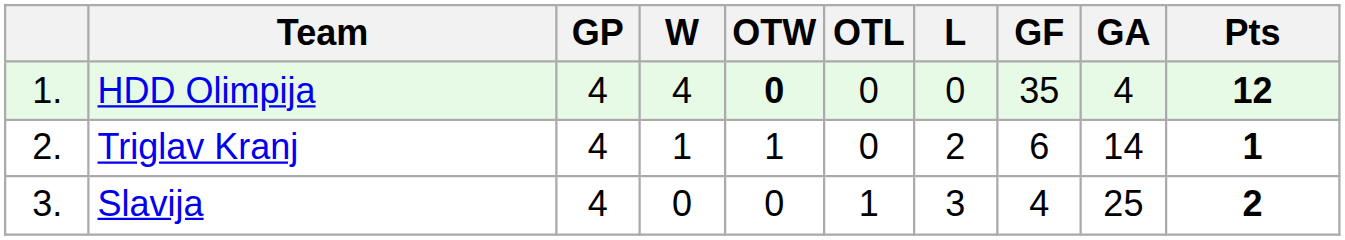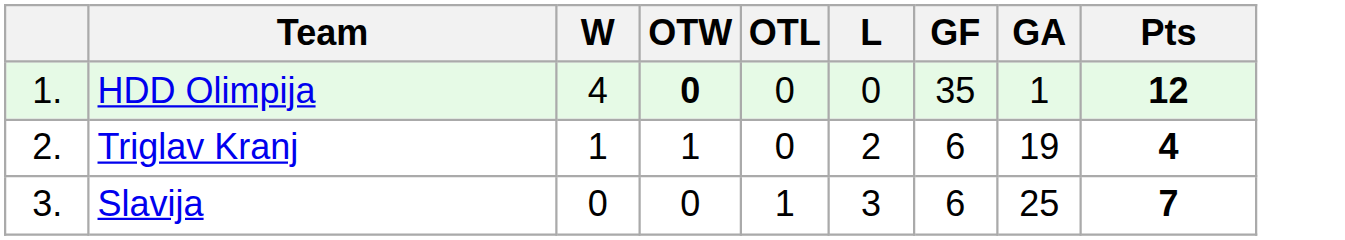- column: GP | 4 | 4 | 4
HDD Olimpija | GA: 4 -> 1
Triglav Kranj | GA: 14 -> 19
Triglav Kranj | Pts: 1 -> 4
Slavija | GF: 4 -> 6
Slavija | Pts: 2 -> 7
